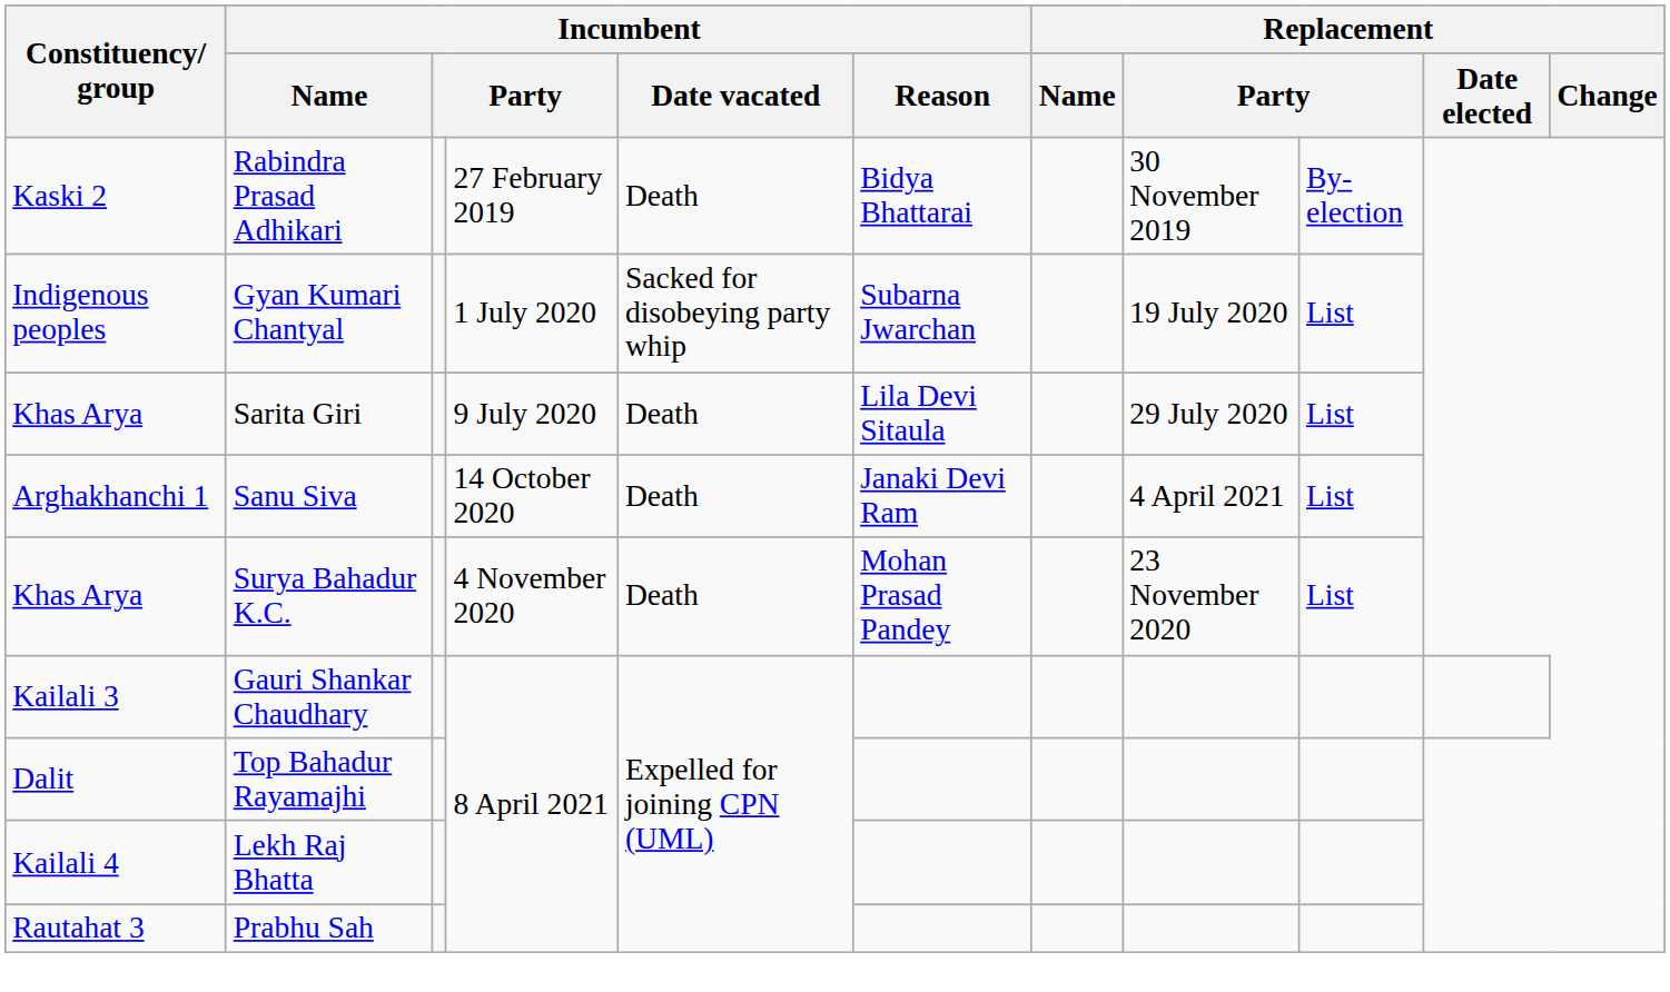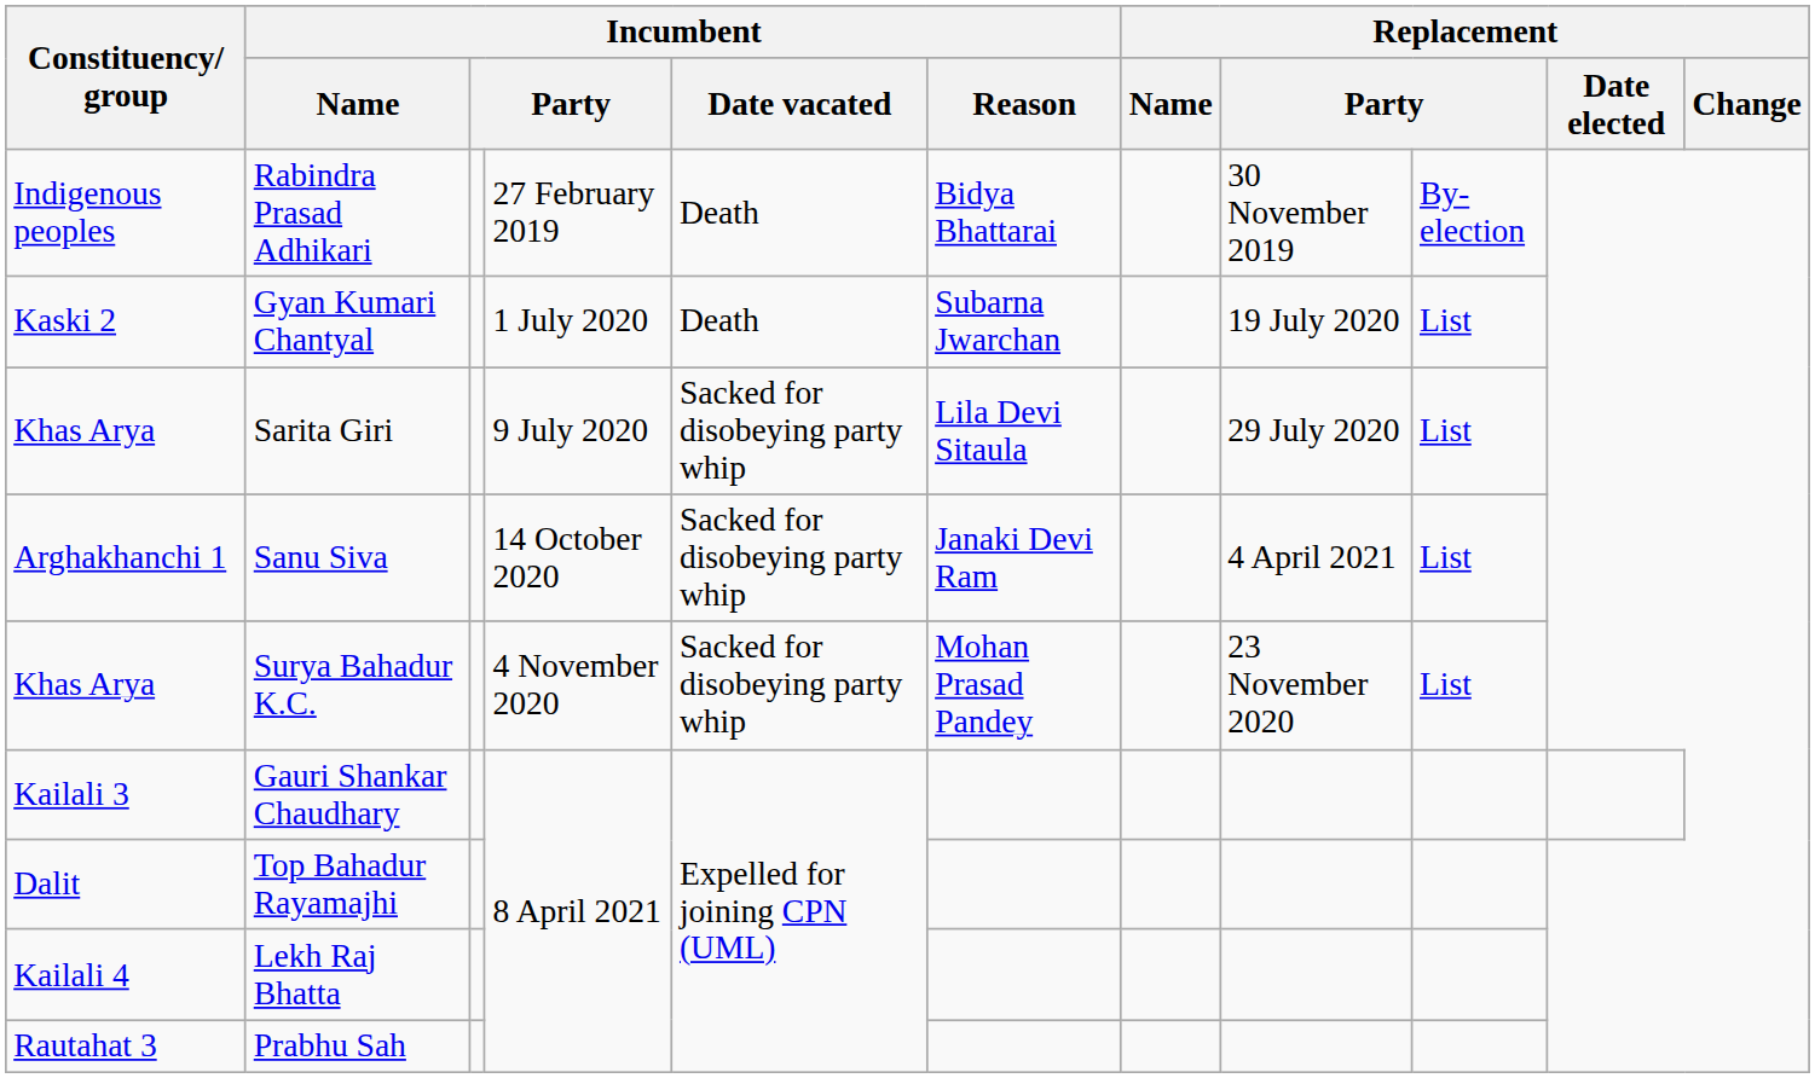Rabindra Prasad Adhikari | Constituency/ group: Kaski 2 -> Indigenous peoples
Gyan Kumari Chantyal | Constituency/ group: Indigenous peoples -> Kaski 2
Gyan Kumari Chantyal | Incumbent / Date vacated: Sacked for disobeying party whip -> Death
Sarita Giri | Incumbent / Date vacated: Death -> Sacked for disobeying party whip
Sanu Siva | Incumbent / Date vacated: Death -> Sacked for disobeying party whip
Surya Bahadur K.C. | Incumbent / Date vacated: Death -> Sacked for disobeying party whip
